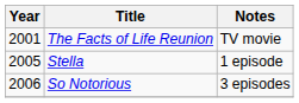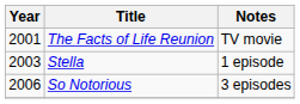Stella | Year: 2005 -> 2003
